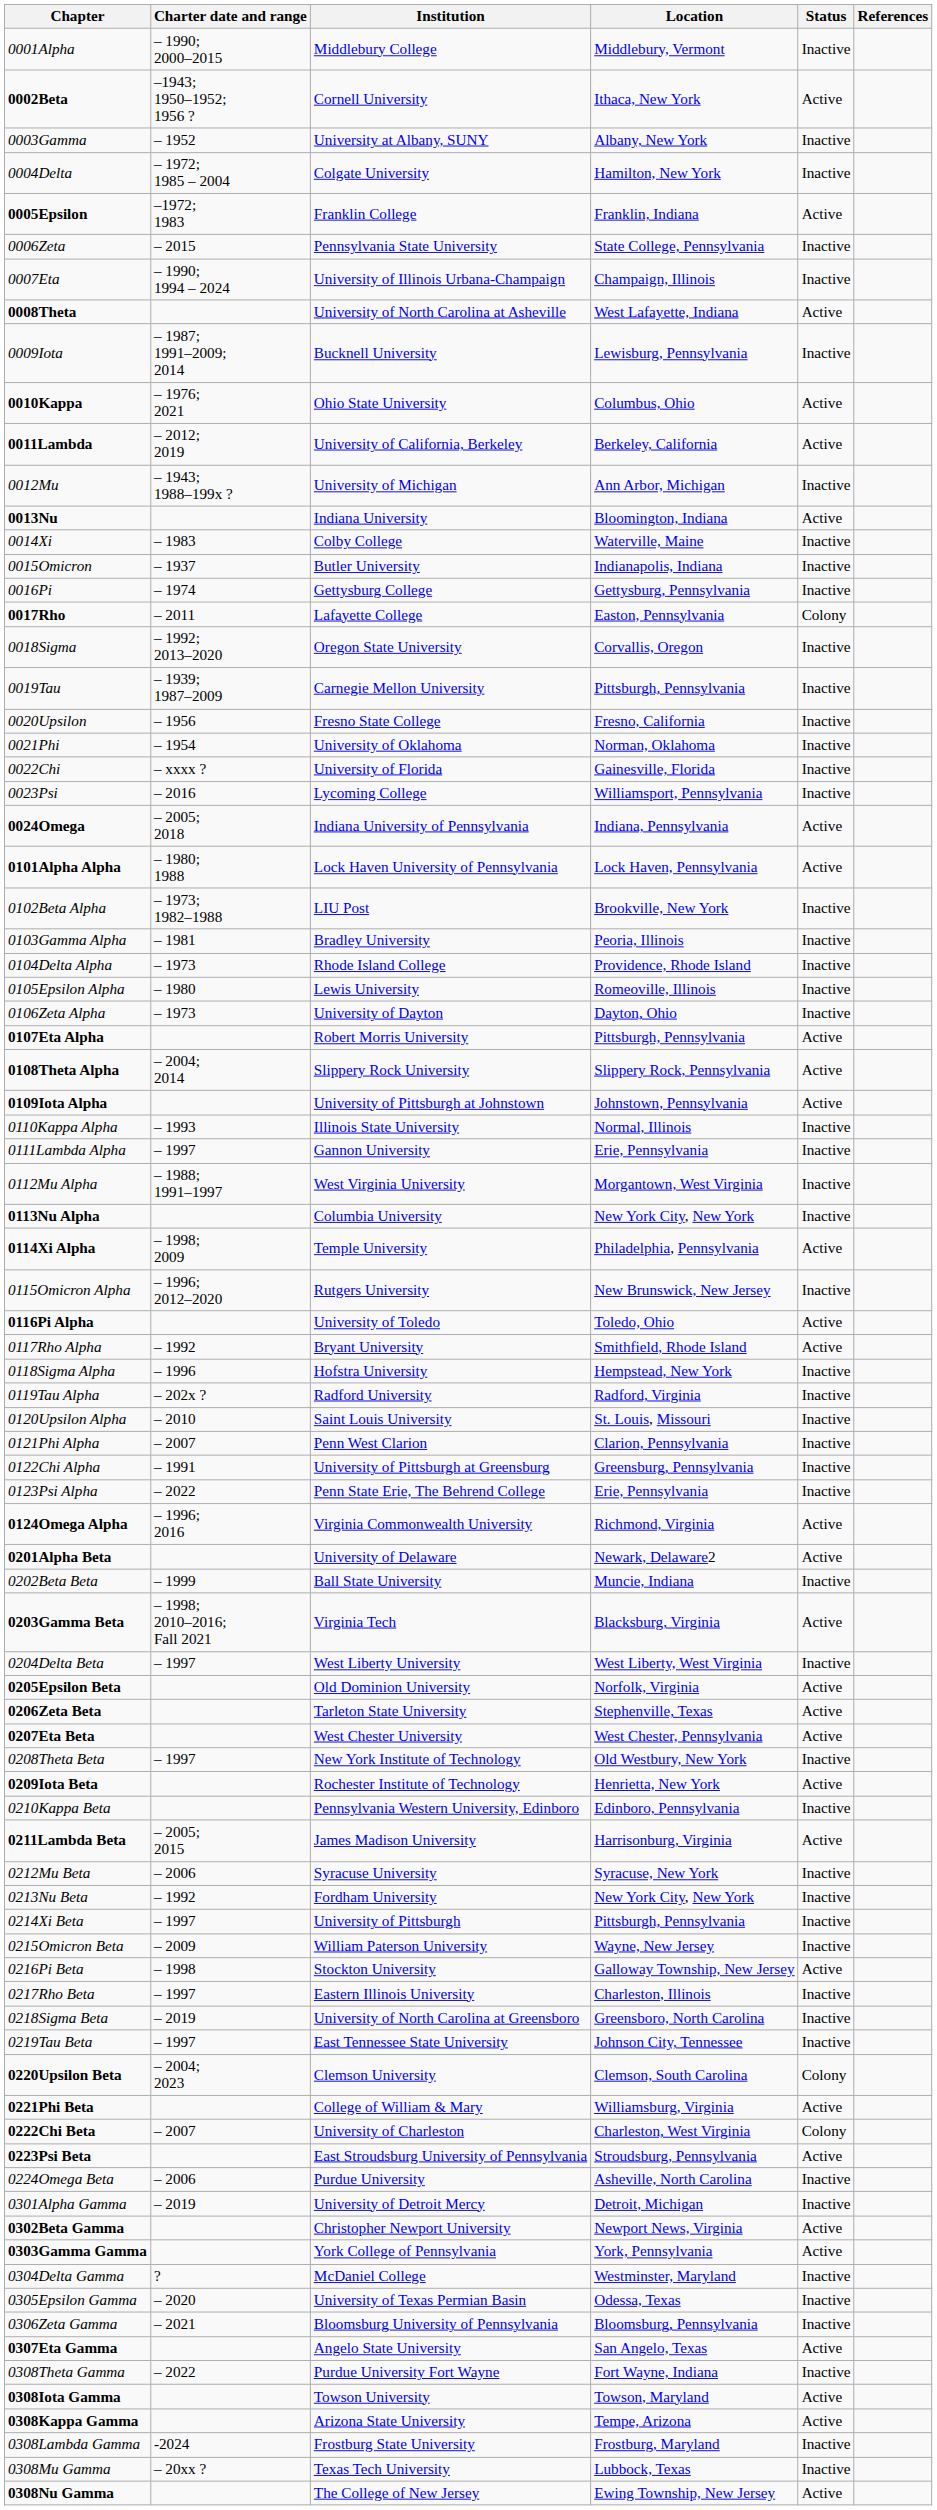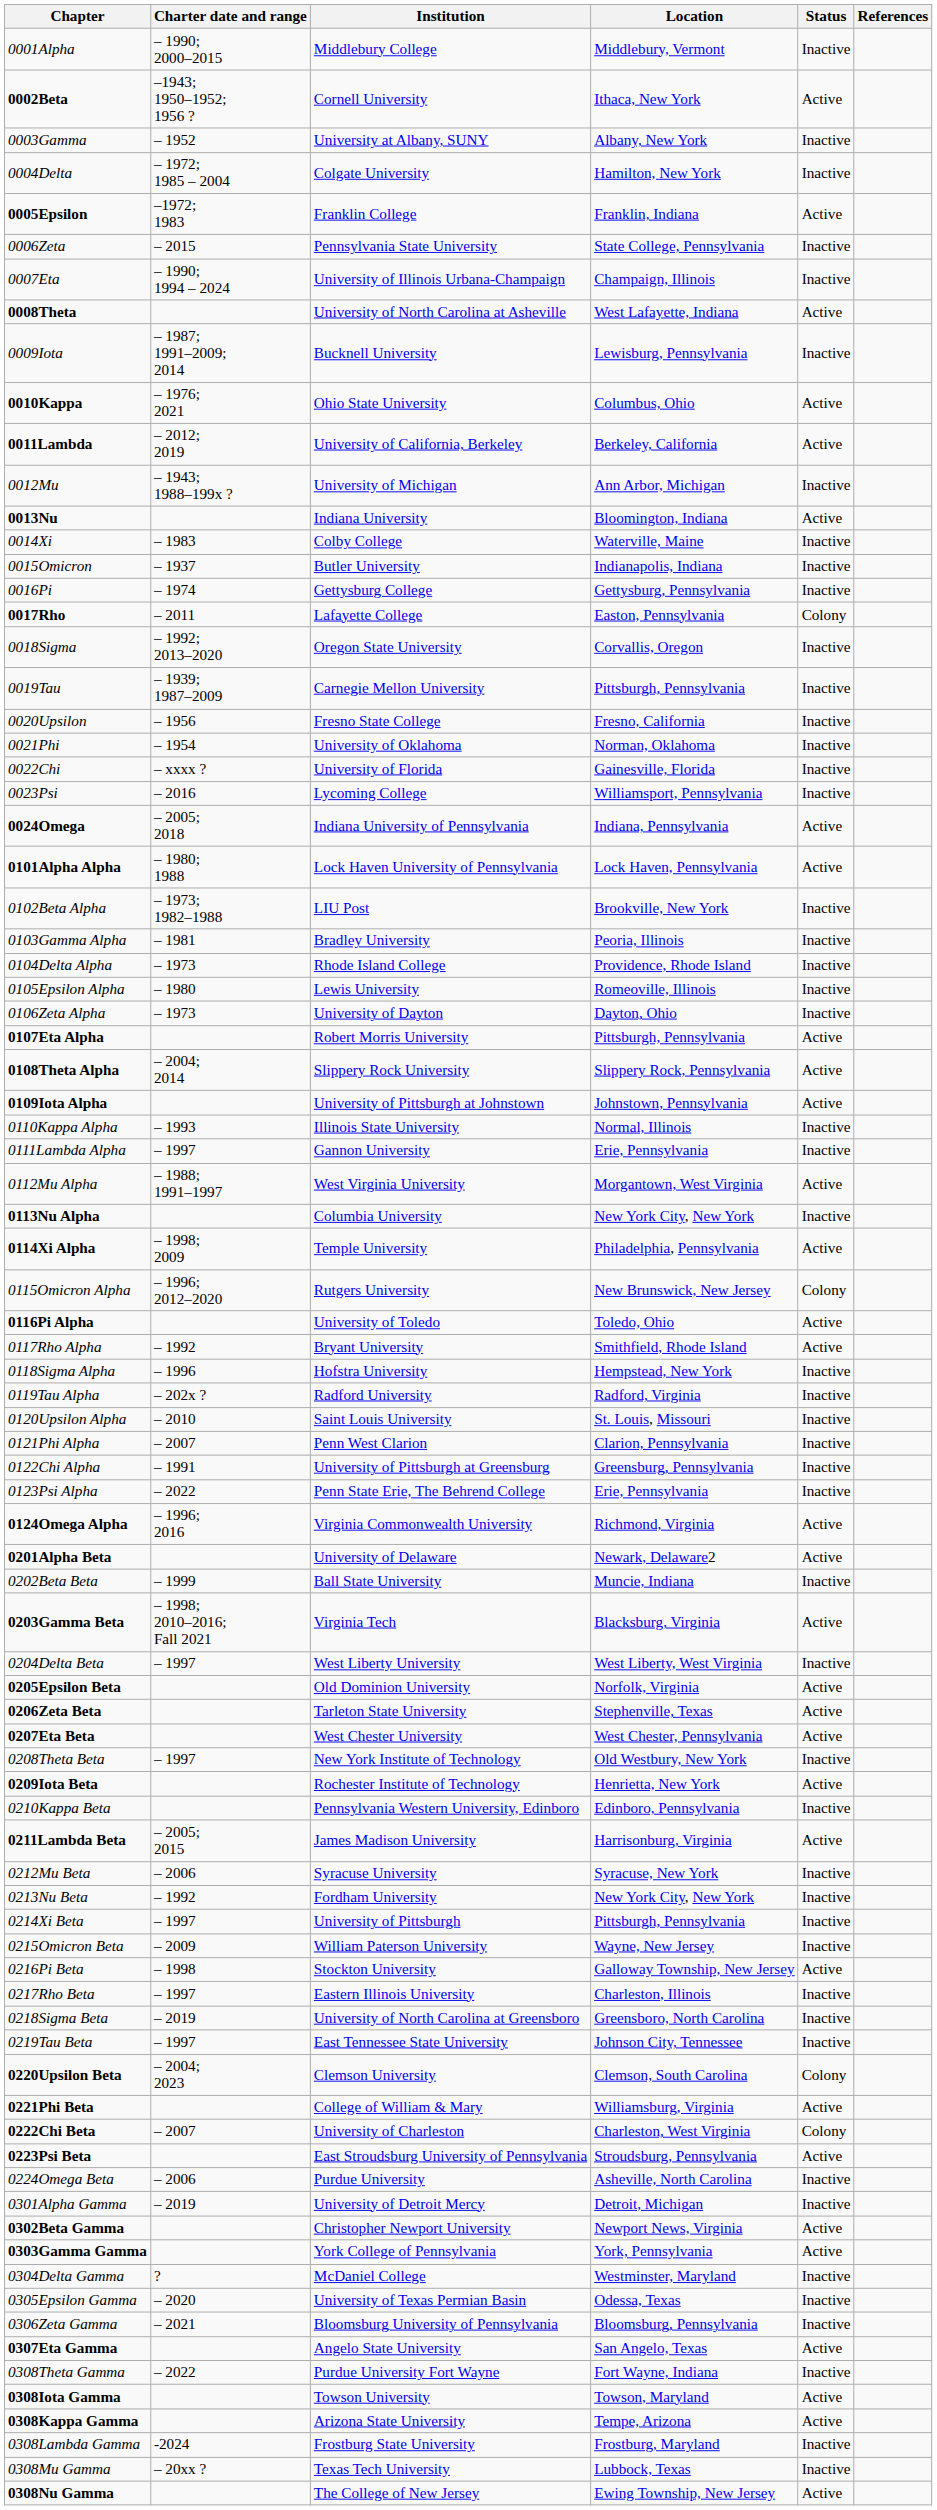0112Mu Alpha | Status: Inactive -> Active
0115Omicron Alpha | Status: Inactive -> Colony
